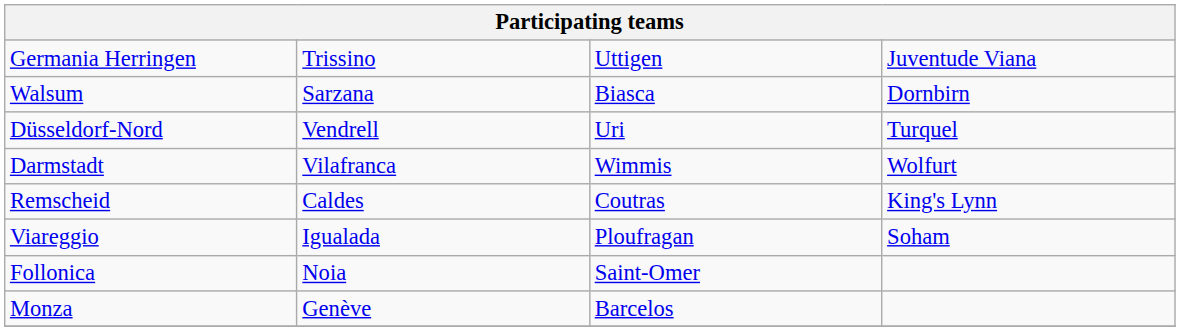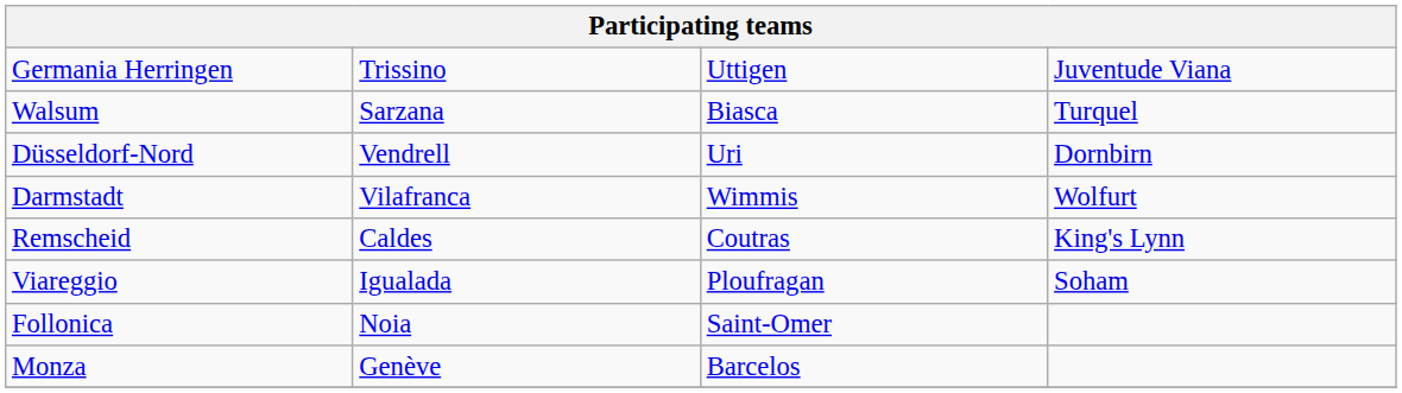Walsum | column 4: Dornbirn -> Turquel
Düsseldorf-Nord | column 4: Turquel -> Dornbirn
